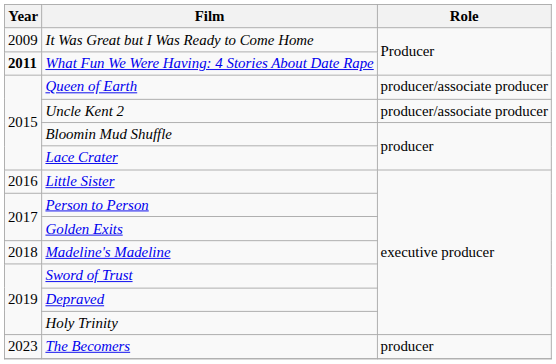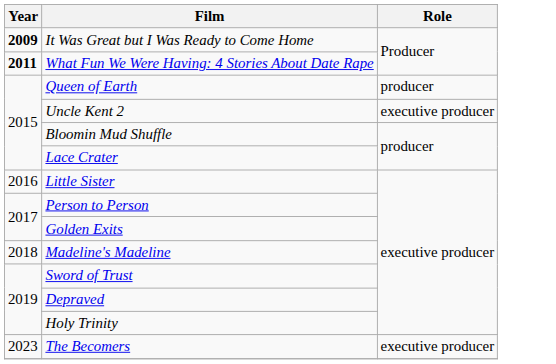It Was Great but I Was Ready to Come Home | Year: normal -> bold
Queen of Earth | Role: producer/associate producer -> producer
Uncle Kent 2 | Role: producer/associate producer -> executive producer
The Becomers | Role: producer -> executive producer
